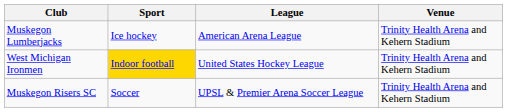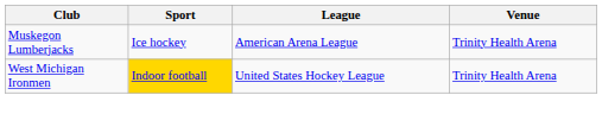Muskegon Lumberjacks | Venue: Trinity Health Arena and Kehern Stadium -> Trinity Health Arena
West Michigan Ironmen | Venue: Trinity Health Arena and Kehern Stadium -> Trinity Health Arena
- row: Muskegon Risers SC | Soccer | UPSL & Premier Arena Soccer League | Trinity Health Arena and Kehern Stadium
